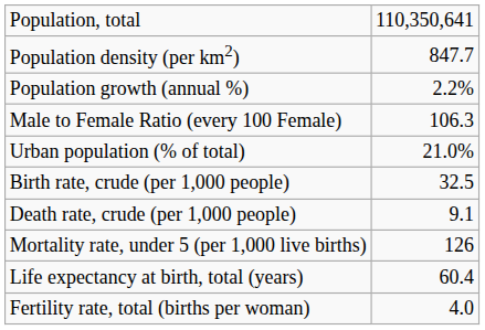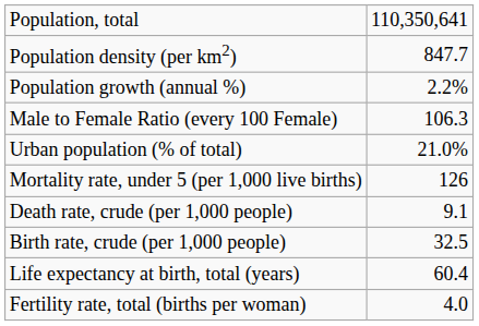rows swapped: Birth rate, crude (per 1,000 people) <-> Mortality rate, under 5 (per 1,000 live births)
